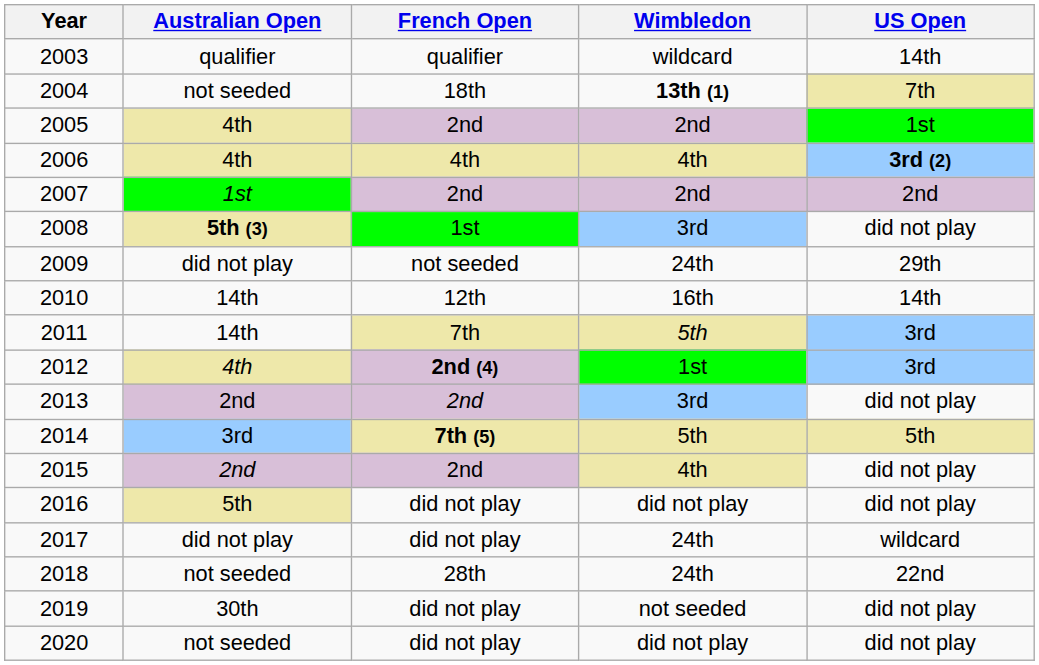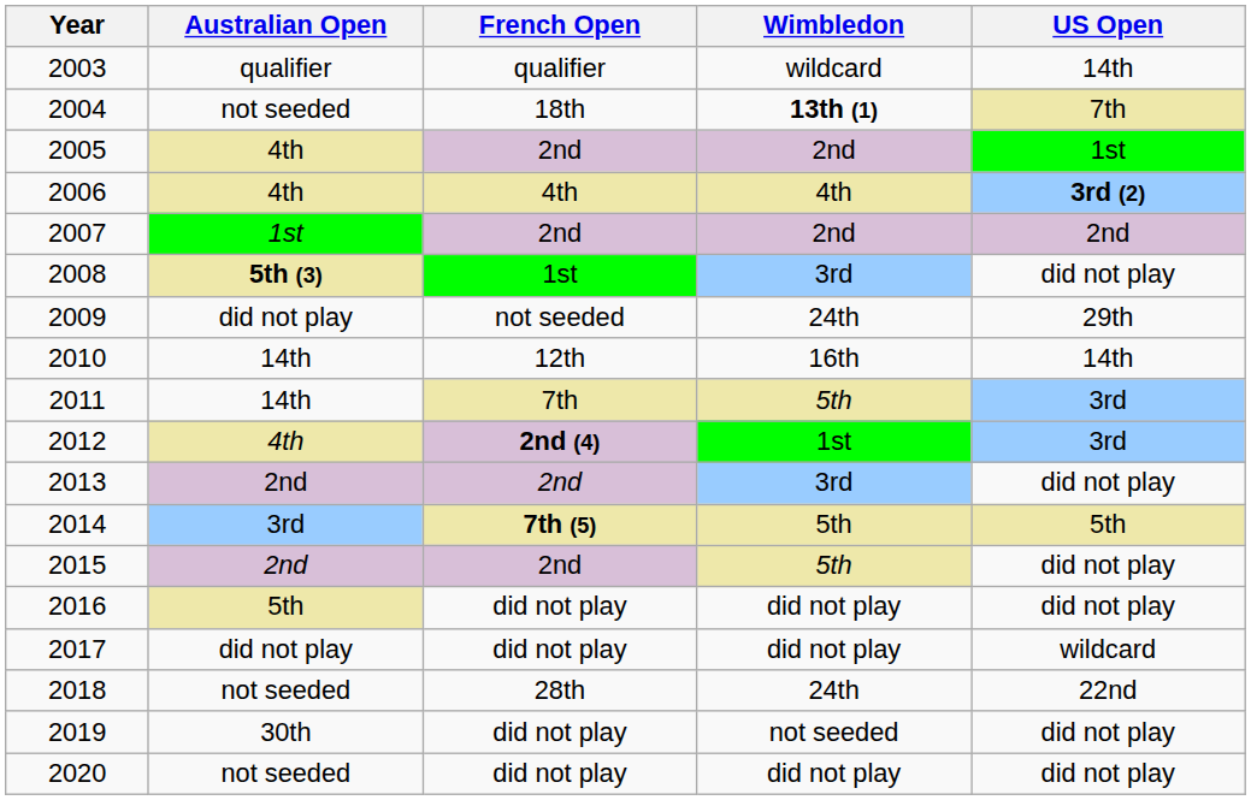2015 | Wimbledon: 4th -> 5th
2017 | Wimbledon: 24th -> did not play
